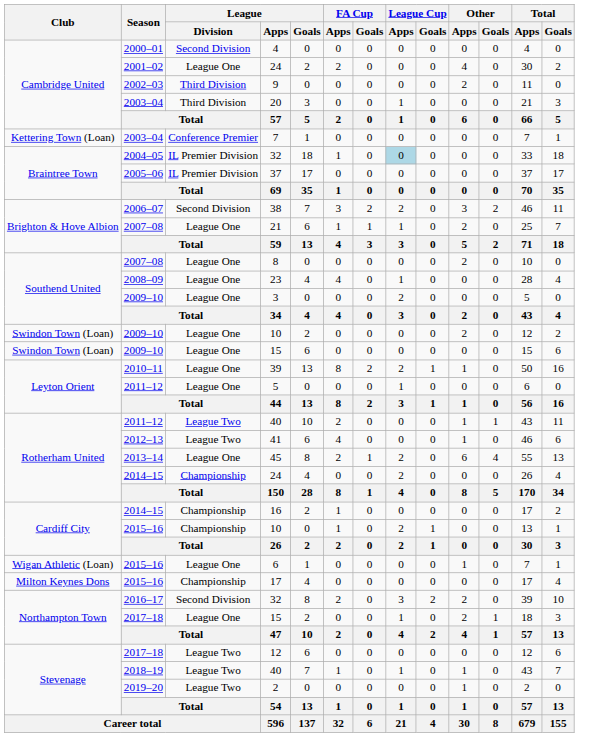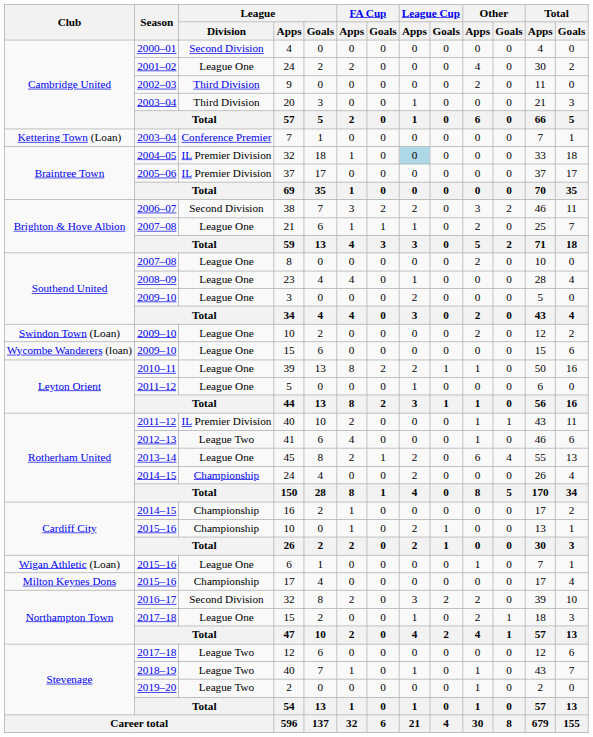2009–10 / 15 | Club: Swindon Town (Loan) -> Wycombe Wanderers (loan)
2011–12 / 40 | League / Division: League Two -> IL Premier Division
